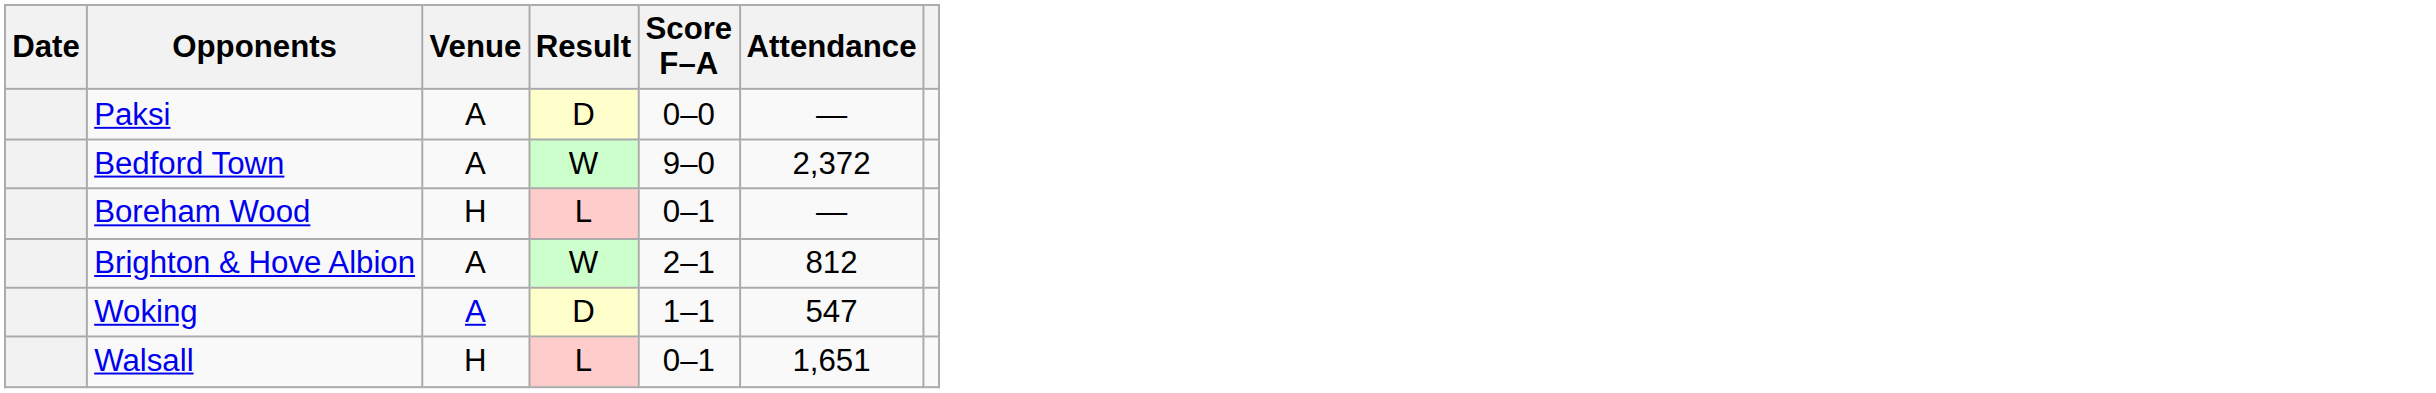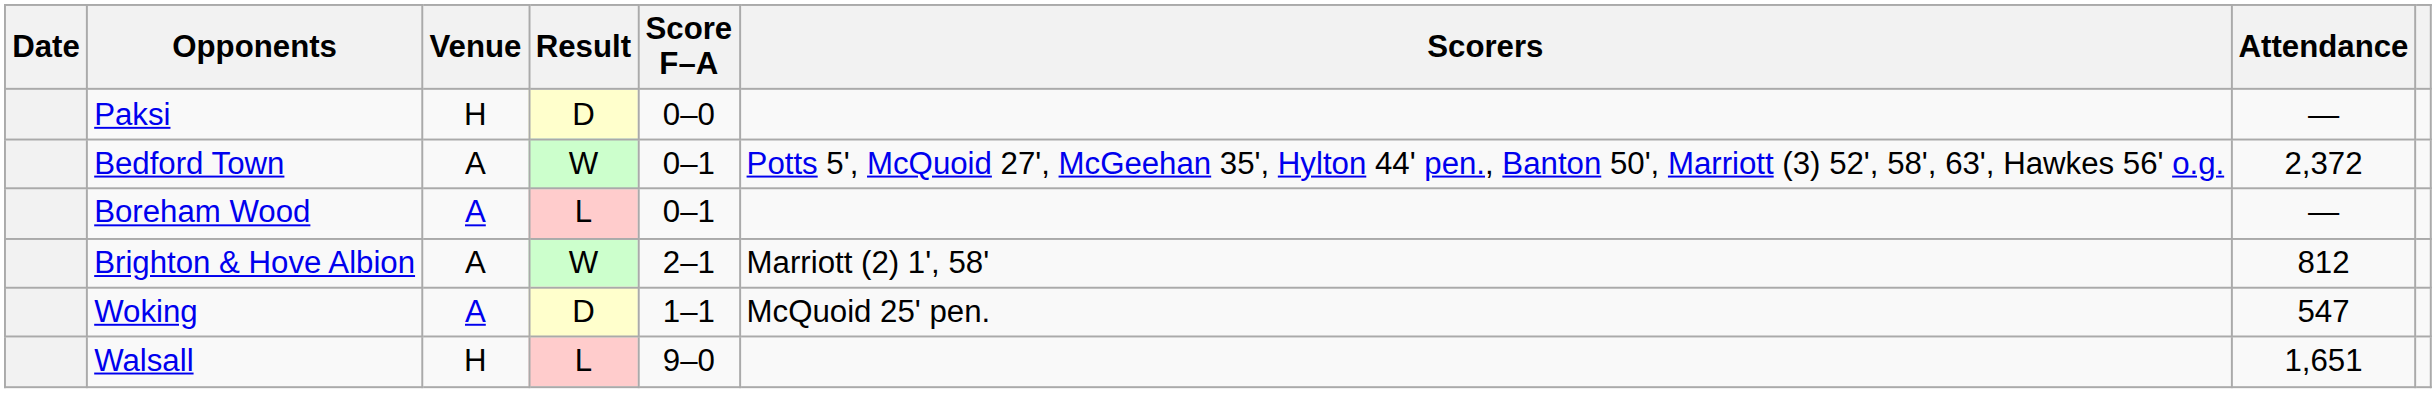+ column: Scorers | Potts 5', McQuoid 27', McGeehan 35', Hylton 44' pen., Banton 50', Marriott (3) 52', 58', 63', Hawkes 56' o.g. | Marriott (2) 1', 58' | McQuoid 25' pen.
Paksi | Venue: A -> H
Bedford Town | Score F–A: 9–0 -> 0–1
Boreham Wood | Venue: H -> A
Walsall | Score F–A: 0–1 -> 9–0
